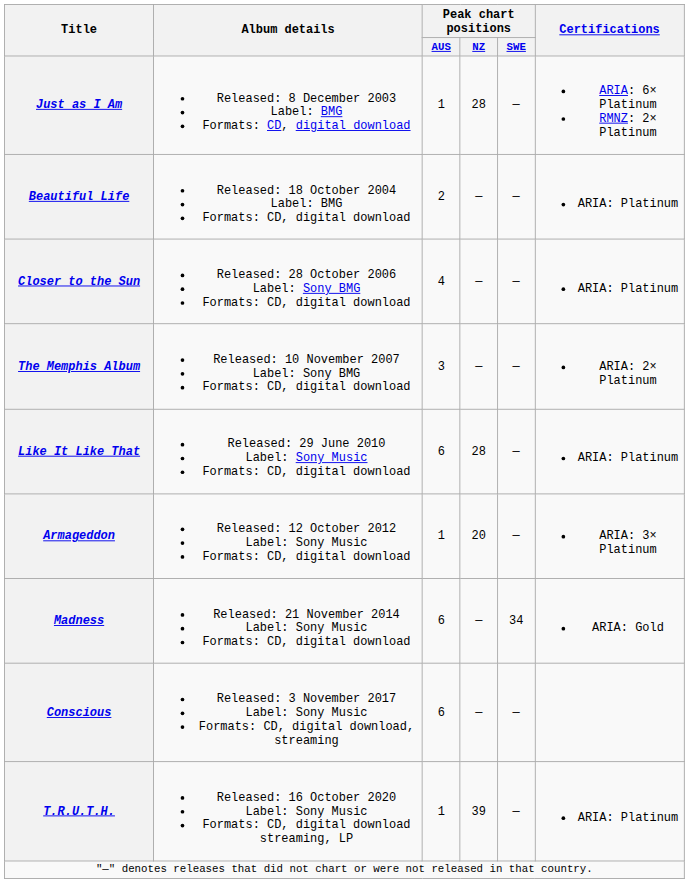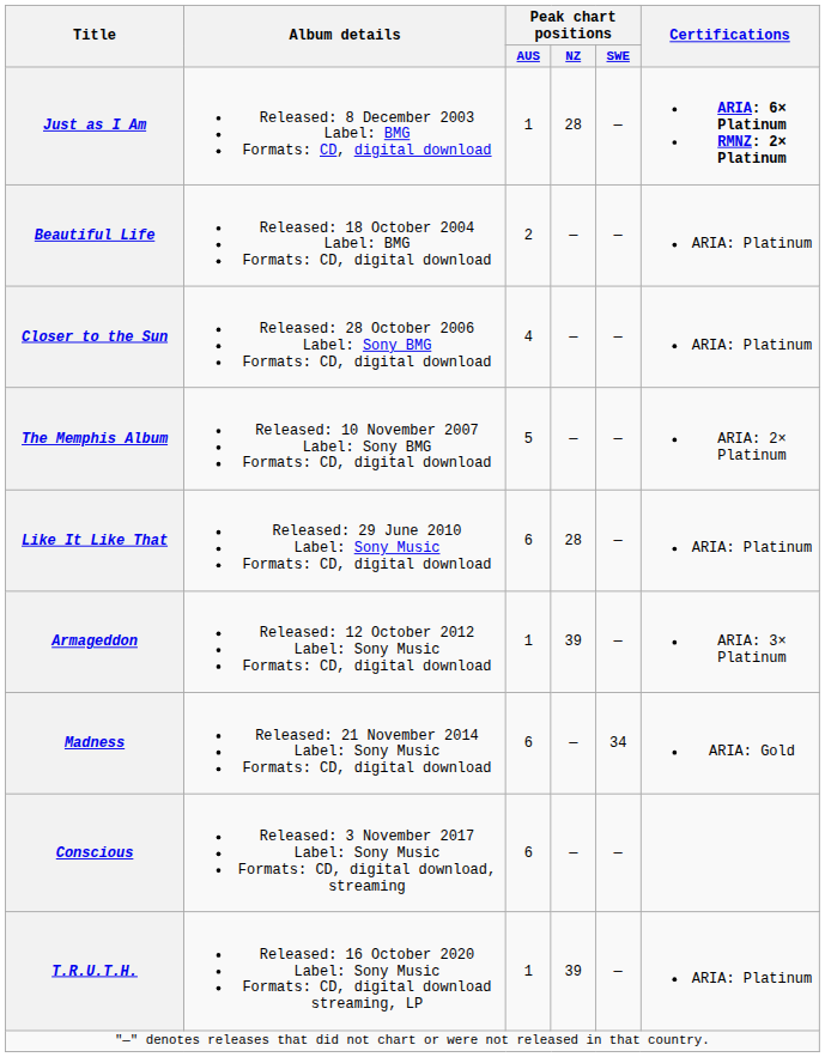Just as I Am | Certifications: normal -> bold
The Memphis Album | Peak chart positions / AUS: 3 -> 5
Armageddon | Peak chart positions / NZ: 20 -> 39
